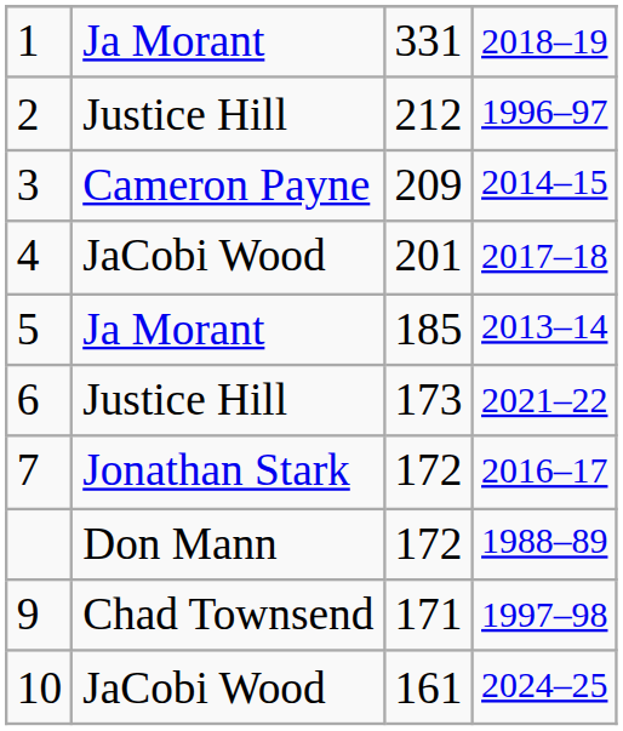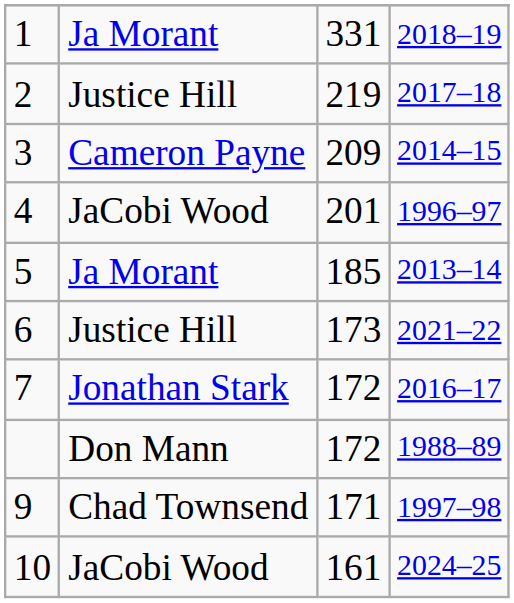2 | column 3: 212 -> 219
2 | column 4: 1996–97 -> 2017–18
4 | column 4: 2017–18 -> 1996–97
